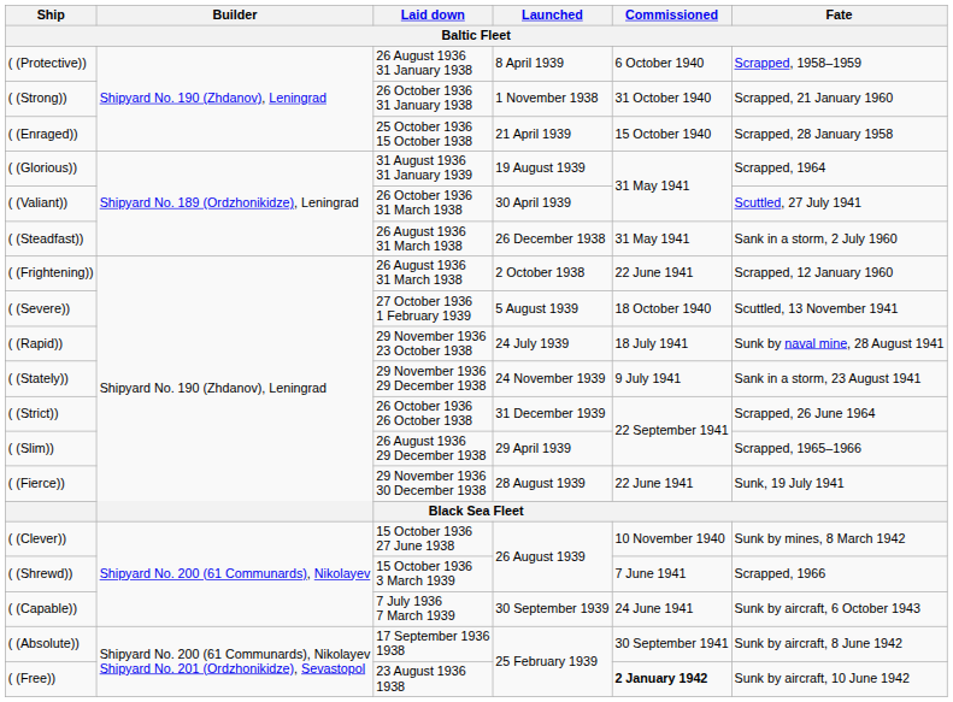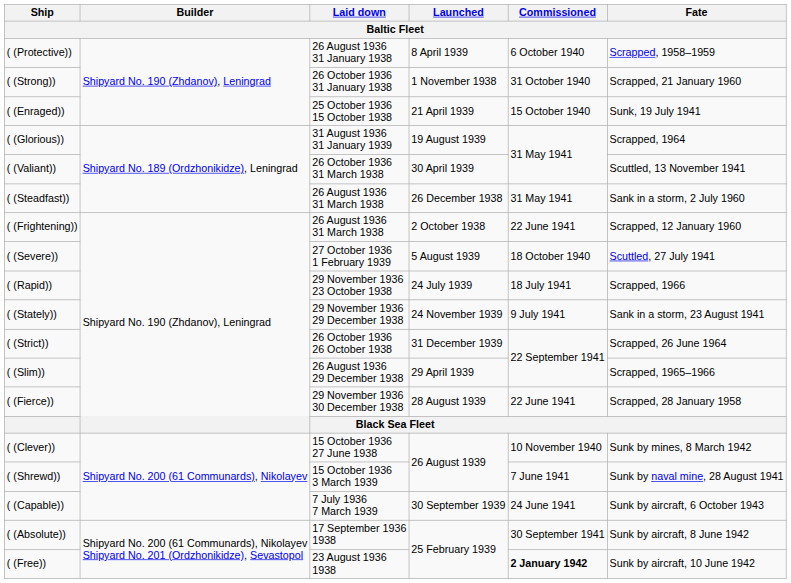( (Enraged)) | Fate: Scrapped, 28 January 1958 -> Sunk, 19 July 1941
( (Valiant)) | Fate: Scuttled, 27 July 1941 -> Scuttled, 13 November 1941
( (Severe)) | Fate: Scuttled, 13 November 1941 -> Scuttled, 27 July 1941
( (Rapid)) | Fate: Sunk by naval mine, 28 August 1941 -> Scrapped, 1966
( (Fierce)) | Fate: Sunk, 19 July 1941 -> Scrapped, 28 January 1958
( (Shrewd)) | Fate: Scrapped, 1966 -> Sunk by naval mine, 28 August 1941
